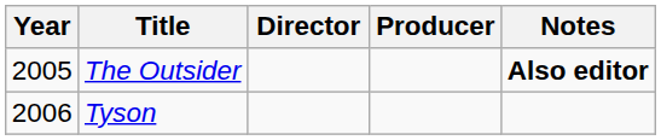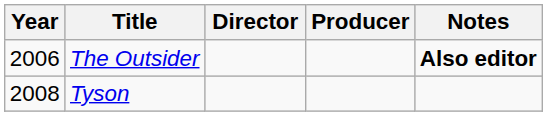The Outsider | Year: 2005 -> 2006
Tyson | Year: 2006 -> 2008
